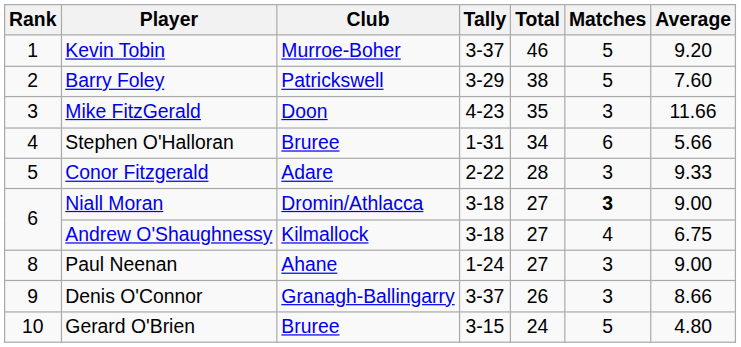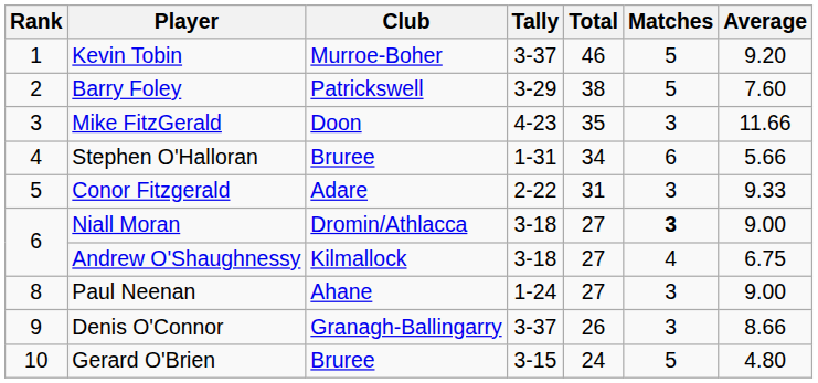Conor Fitzgerald | Total: 28 -> 31
